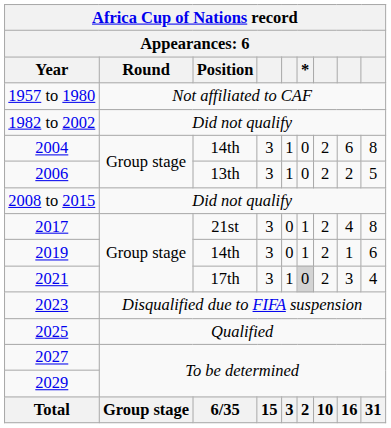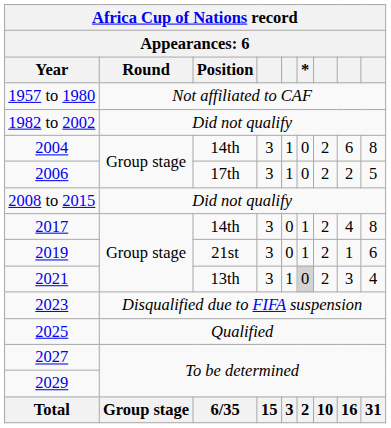2006 | Position: 13th -> 17th
2017 | Position: 21st -> 14th
2019 | Position: 14th -> 21st
2021 | Position: 17th -> 13th
